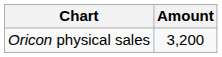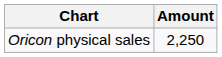Oricon physical sales | Amount: 3,200 -> 2,250
